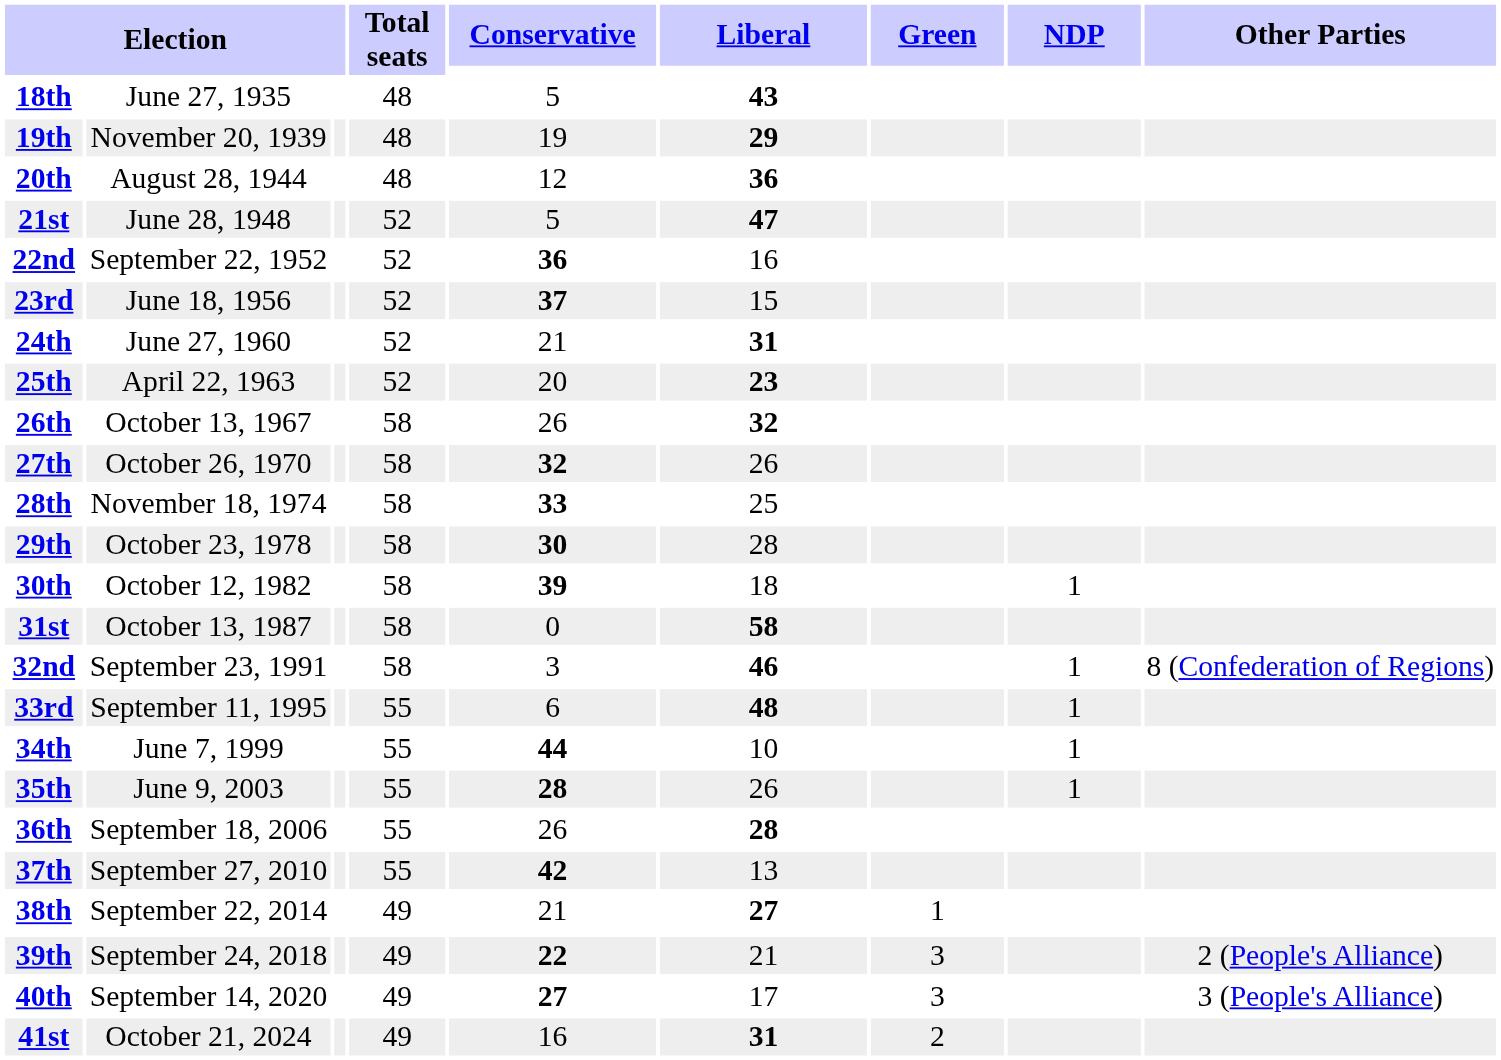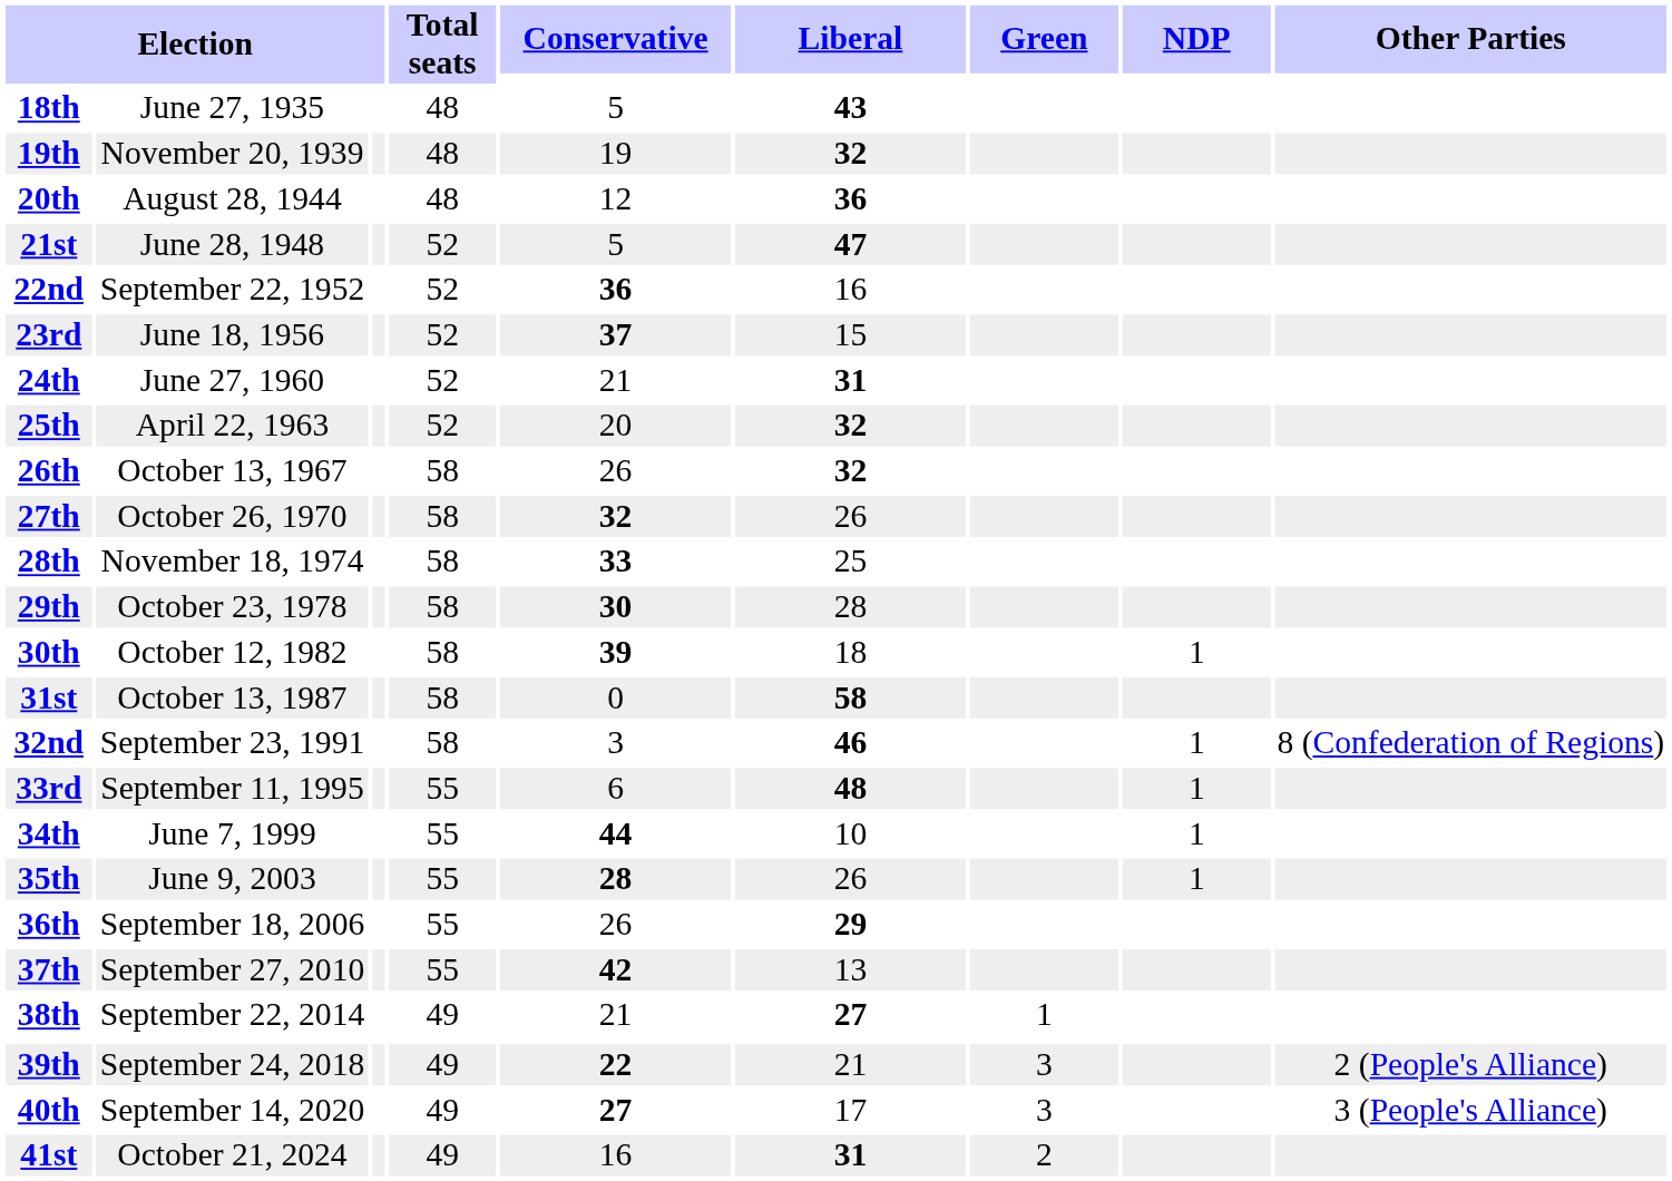19th | Liberal: 29 -> 32
25th | Liberal: 23 -> 32
36th | Liberal: 28 -> 29
